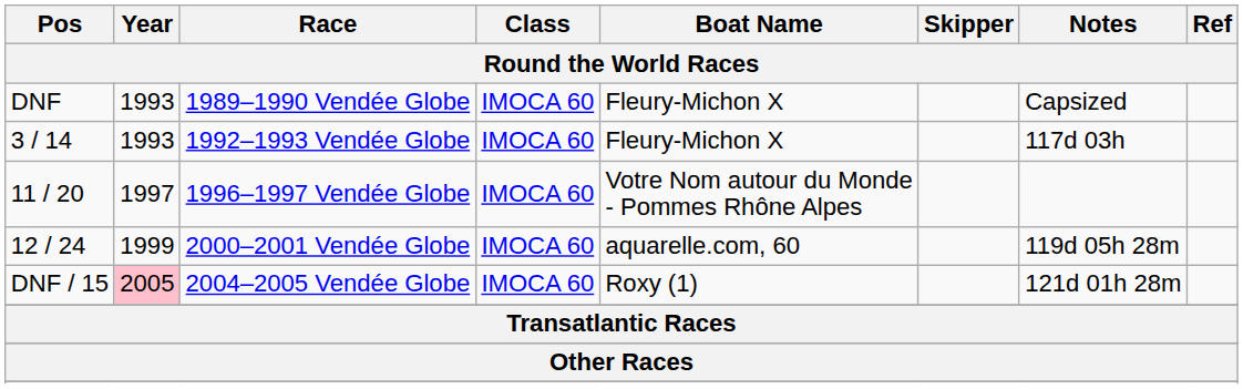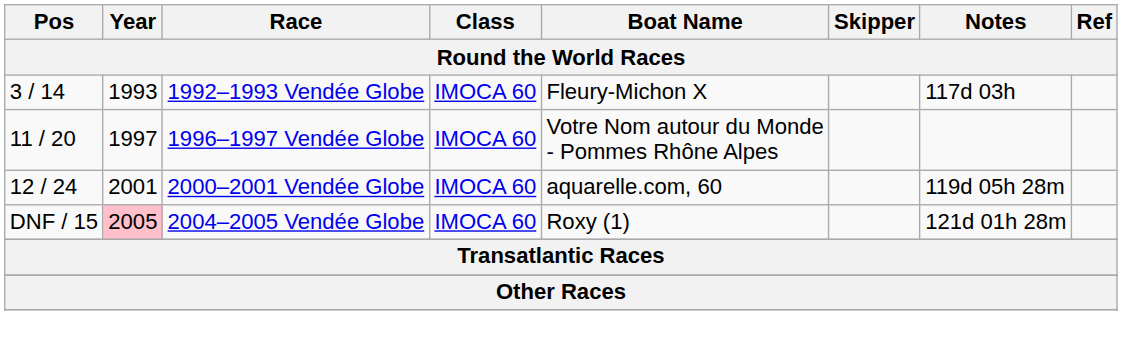- row: DNF | 1993 | 1989–1990 Vendée Globe | IMOCA 60 | Fleury-Michon X | Capsized
2000–2001 Vendée Globe | Year: 1999 -> 2001
